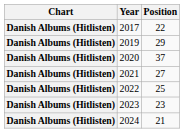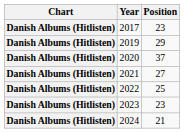2017 | Position: 22 -> 23
